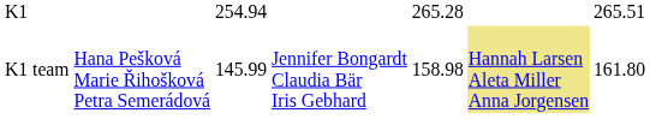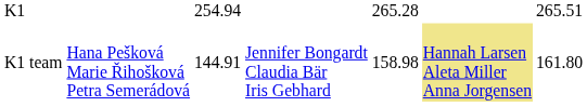K1 team | column 3: 145.99 -> 144.91
